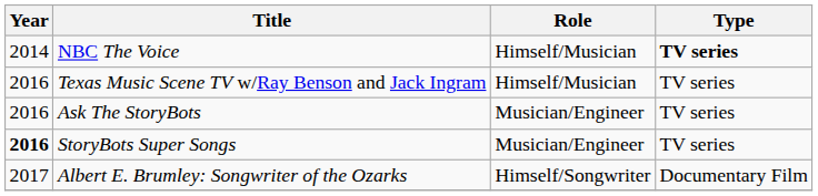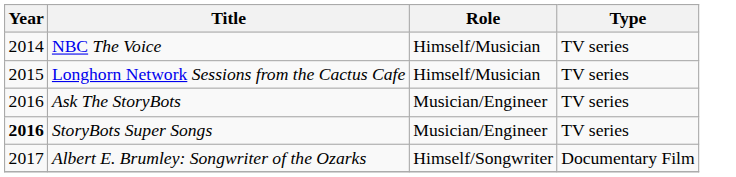NBC The Voice | Type: bold -> normal
+ row: 2015 | Longhorn Network Sessions from the Cactus Cafe | Himself/Musician | TV series
- row: 2016 | Texas Music Scene TV w/Ray Benson and Jack Ingram | Himself/Musician | TV series
